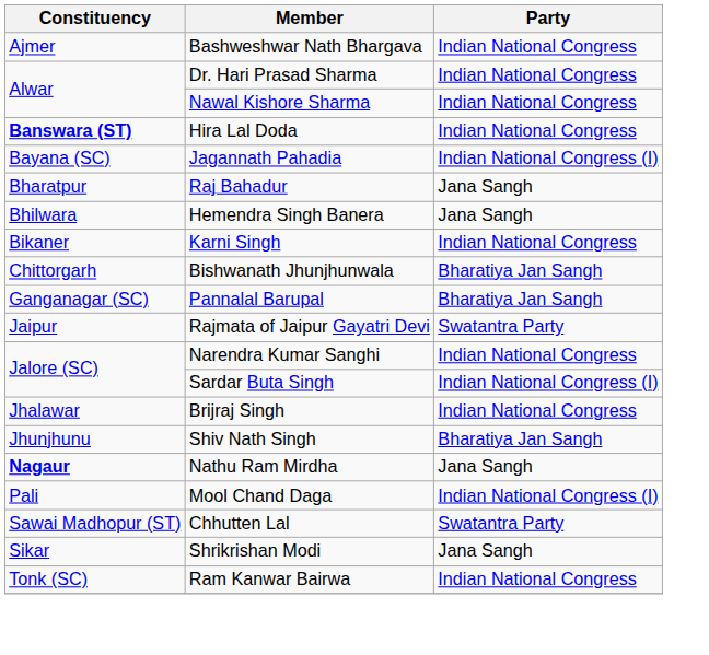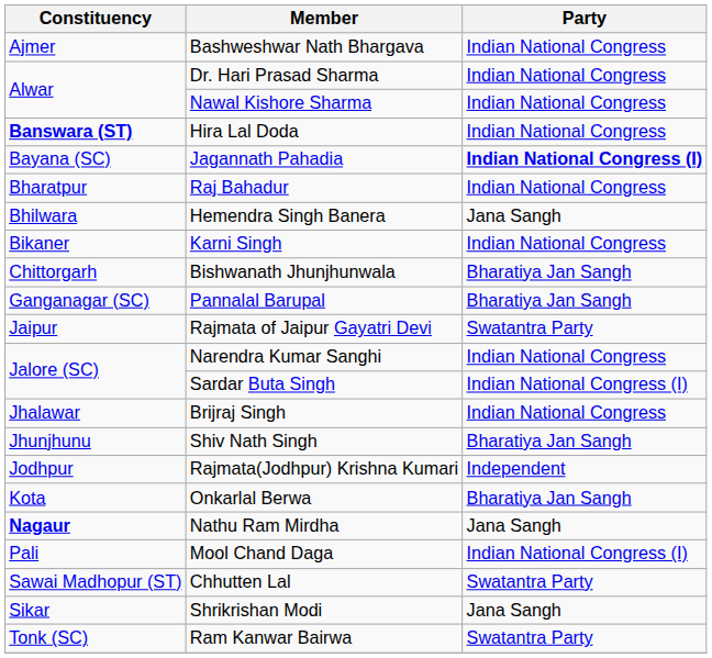Jagannath Pahadia | Party: normal -> bold
Raj Bahadur | Party: Jana Sangh -> Indian National Congress
+ row: Jodhpur | Rajmata(Jodhpur) Krishna Kumari | Independent
+ row: Kota | Onkarlal Berwa | Bharatiya Jan Sangh
Ram Kanwar Bairwa | Party: Indian National Congress -> Swatantra Party
